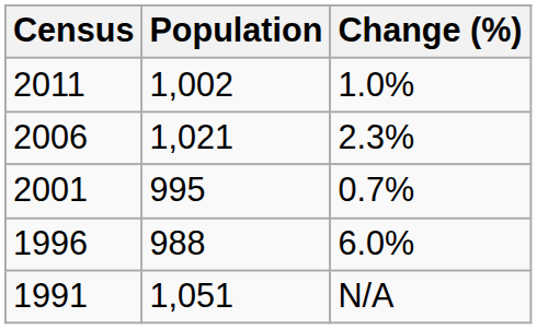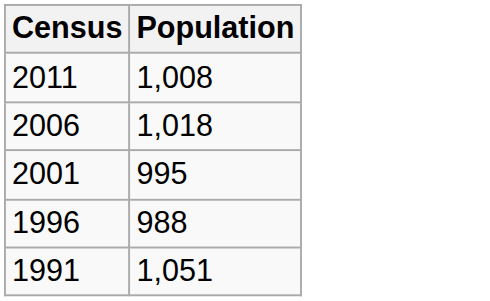- column: Change (%) | 1.0% | 2.3% | 0.7% | 6.0% | N/A
2011 | Population: 1,002 -> 1,008
2006 | Population: 1,021 -> 1,018
